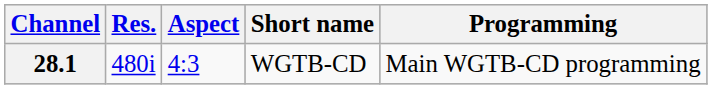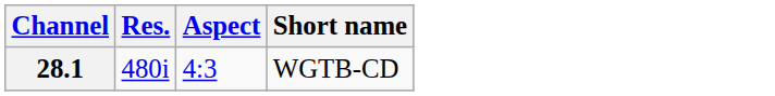- column: Programming | Main WGTB-CD programming
